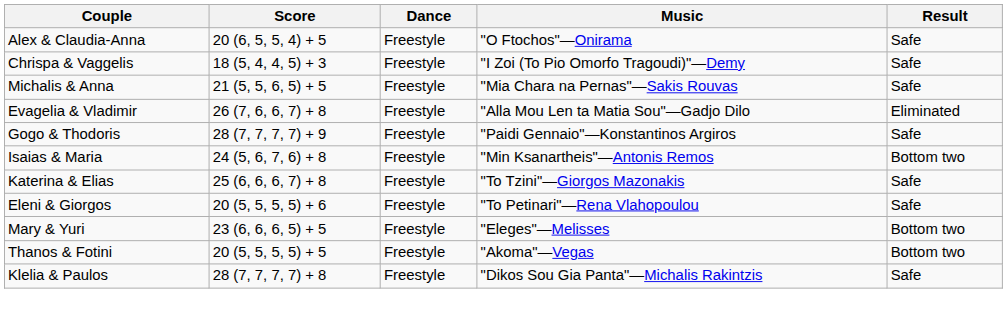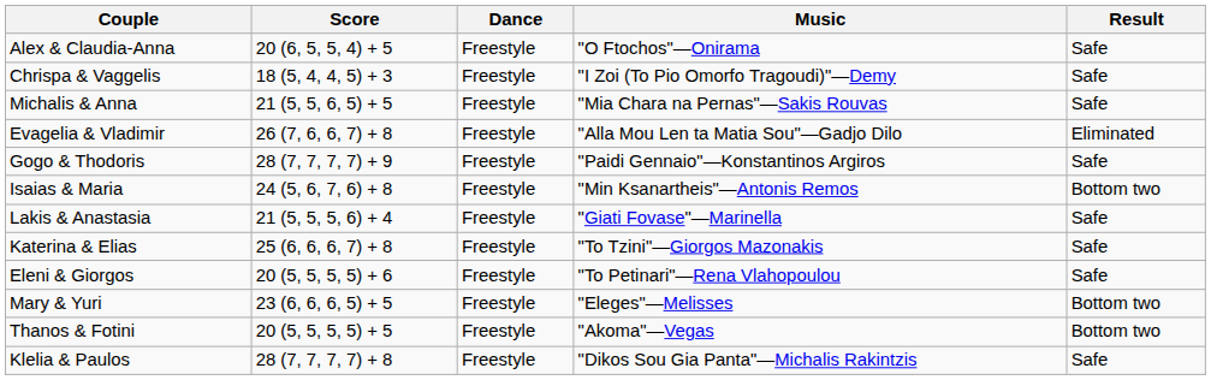+ row: Lakis & Anastasia | 21 (5, 5, 5, 6) + 4 | Freestyle | "Giati Fovase"—Marinella | Safe
